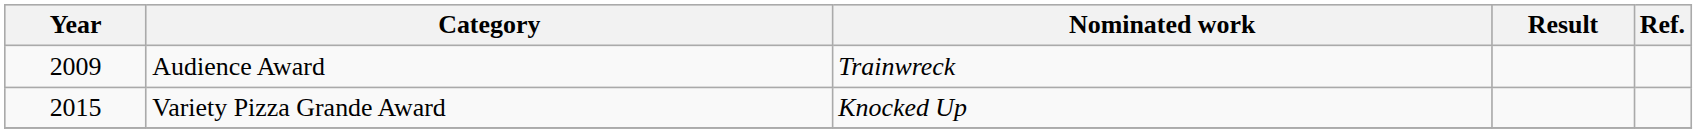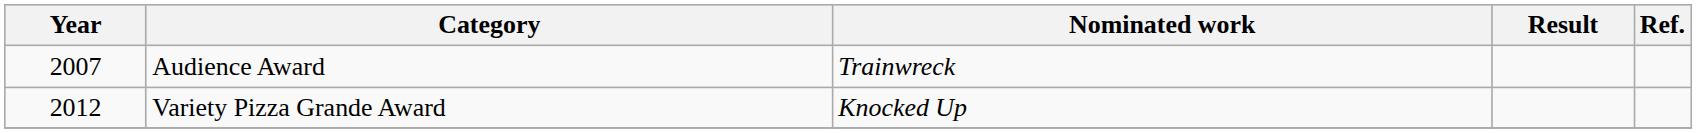Audience Award | Year: 2009 -> 2007
Variety Pizza Grande Award | Year: 2015 -> 2012
